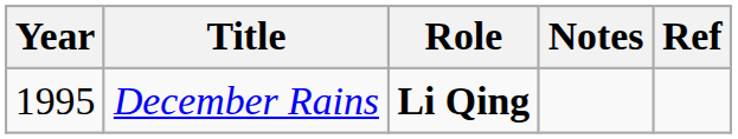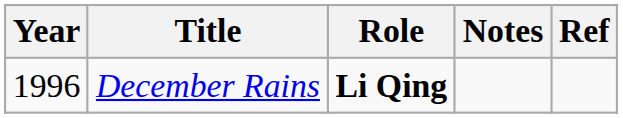December Rains | Year: 1995 -> 1996
